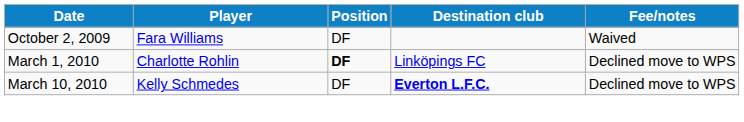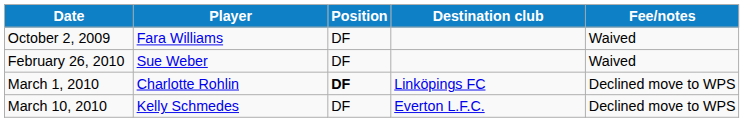+ row: February 26, 2010 | Sue Weber | DF | Waived
March 10, 2010 | Destination club: bold -> normal
